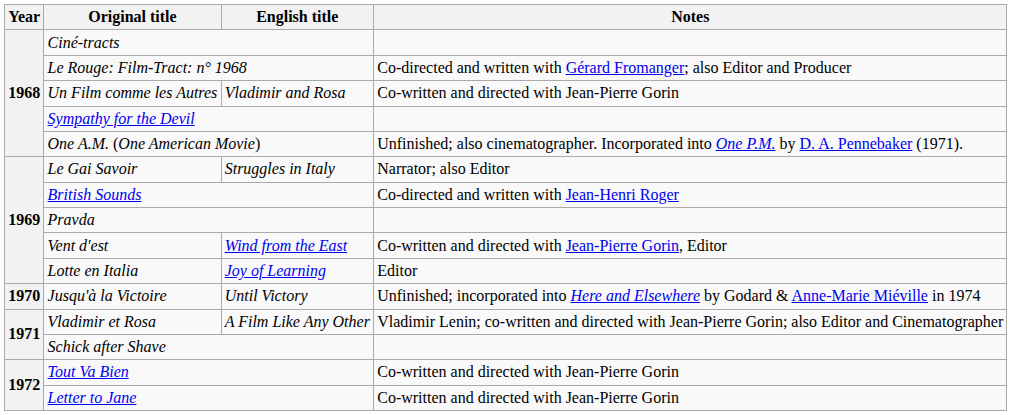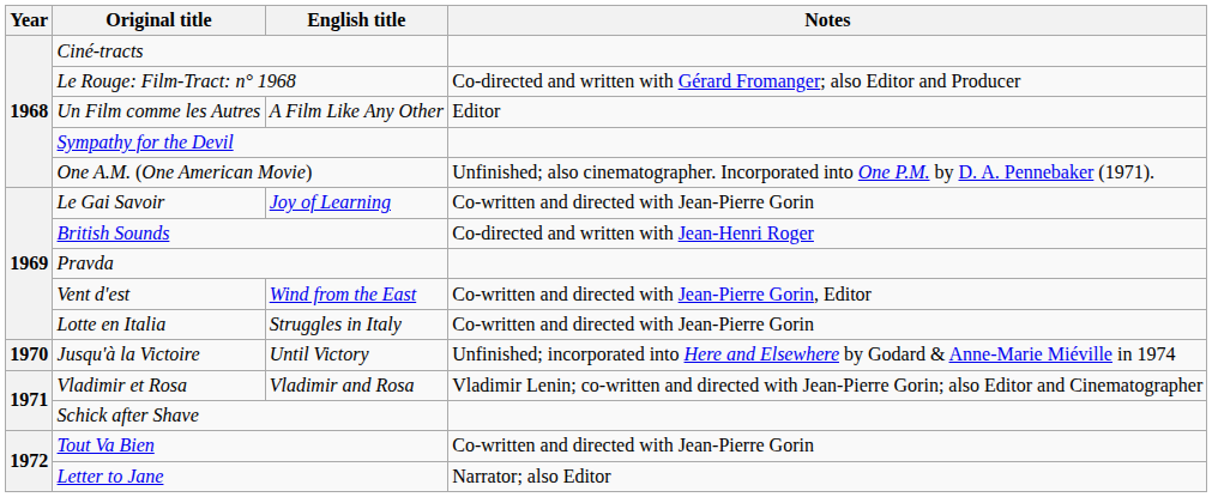Un Film comme les Autres | English title: Vladimir and Rosa -> A Film Like Any Other
Un Film comme les Autres | Notes: Co-written and directed with Jean-Pierre Gorin -> Editor
Le Gai Savoir | English title: Struggles in Italy -> Joy of Learning
Le Gai Savoir | Notes: Narrator; also Editor -> Co-written and directed with Jean-Pierre Gorin
Lotte en Italia | English title: Joy of Learning -> Struggles in Italy
Lotte en Italia | Notes: Editor -> Co-written and directed with Jean-Pierre Gorin
Vladimir et Rosa | English title: A Film Like Any Other -> Vladimir and Rosa
Letter to Jane | Notes: Co-written and directed with Jean-Pierre Gorin -> Narrator; also Editor
